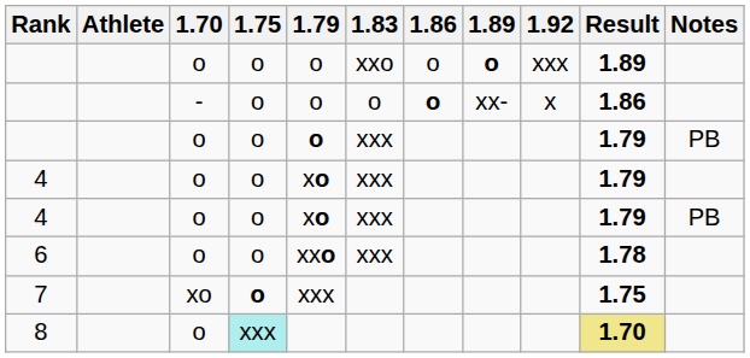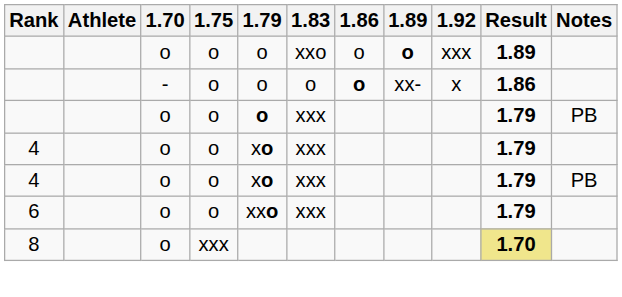6 | Result: 1.78 -> 1.79
- row: 7 | xo | o | xxx | 1.75
8 | 1.75: paleturquoise background -> no background
